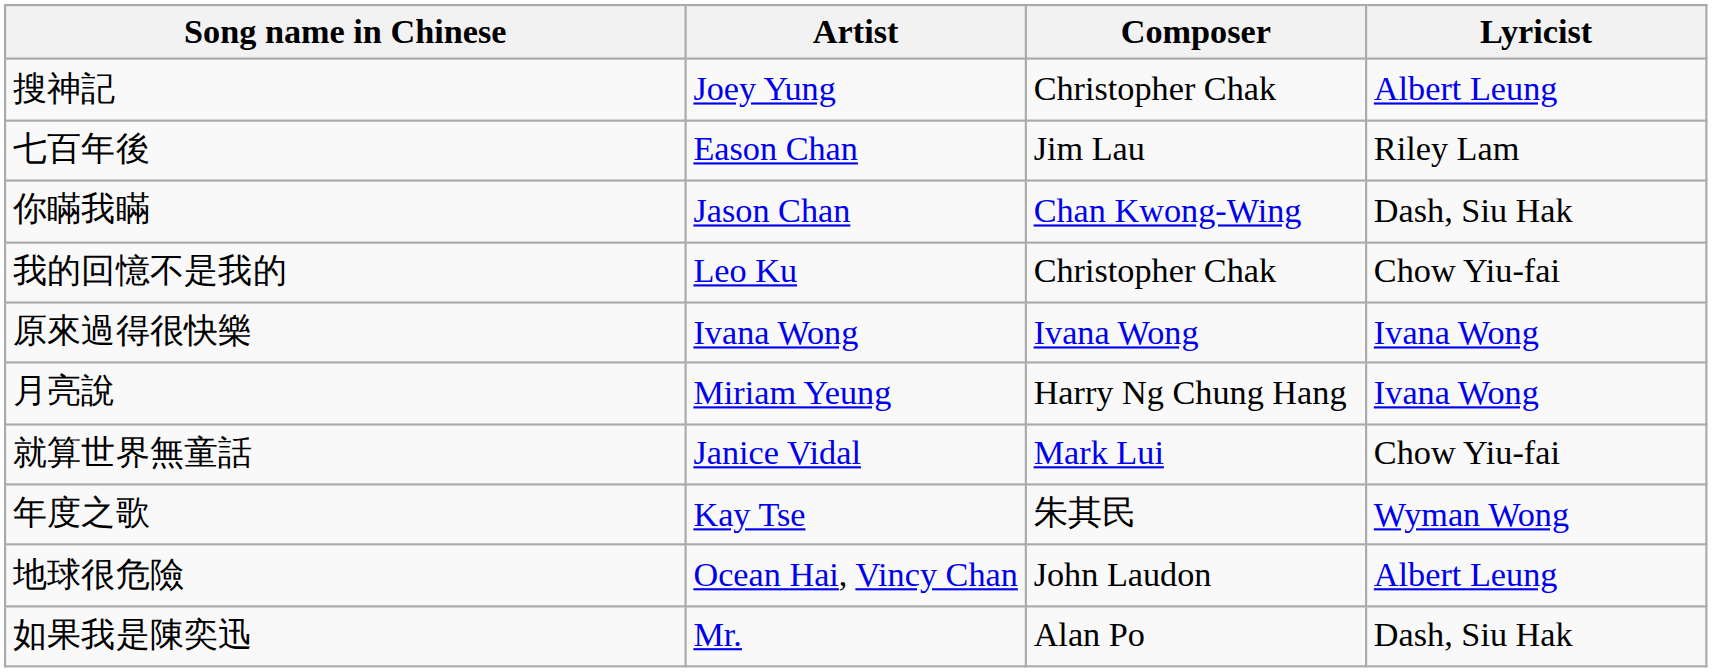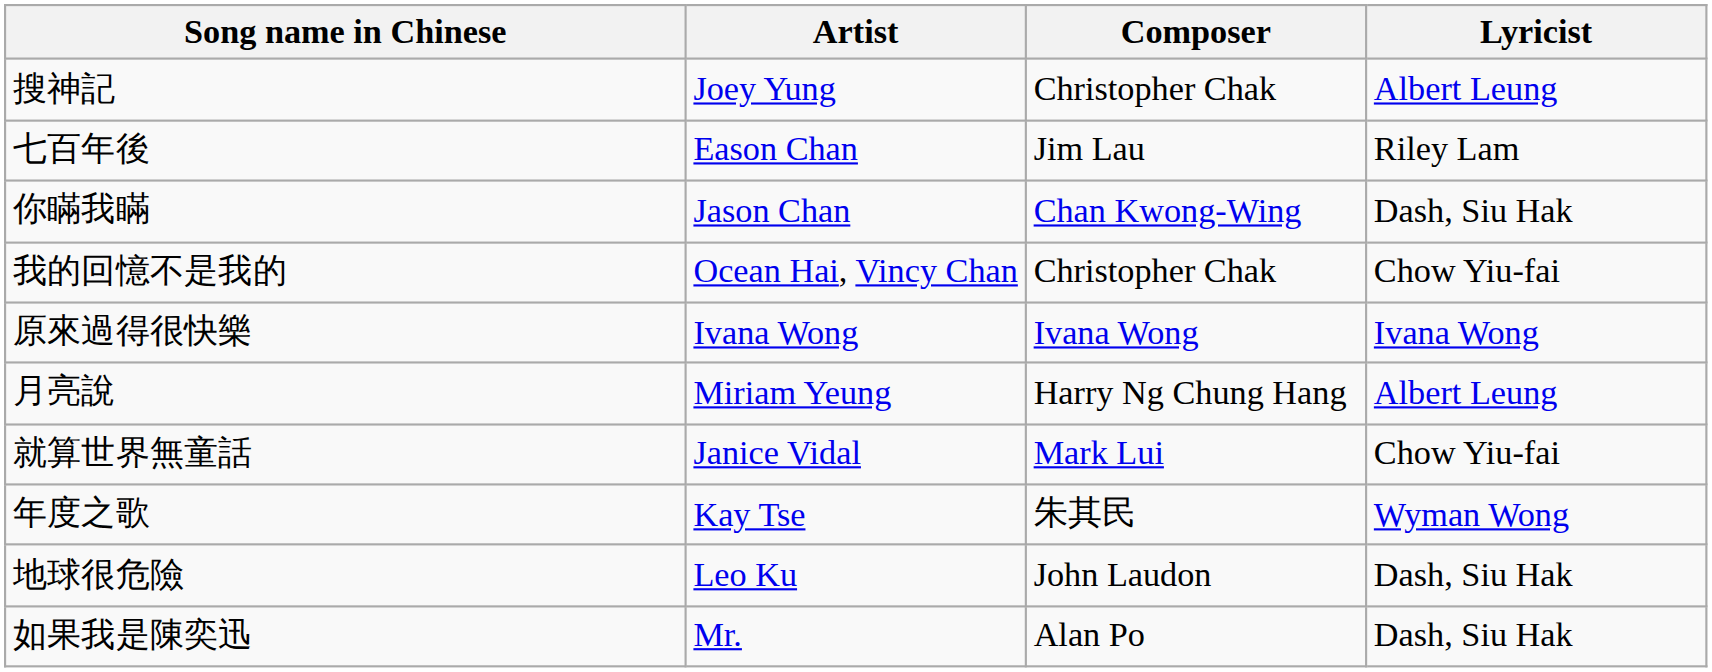我的回憶不是我的 | Artist: Leo Ku -> Ocean Hai, Vincy Chan
月亮說 | Lyricist: Ivana Wong -> Albert Leung
地球很危險 | Artist: Ocean Hai, Vincy Chan -> Leo Ku
地球很危險 | Lyricist: Albert Leung -> Dash, Siu Hak
